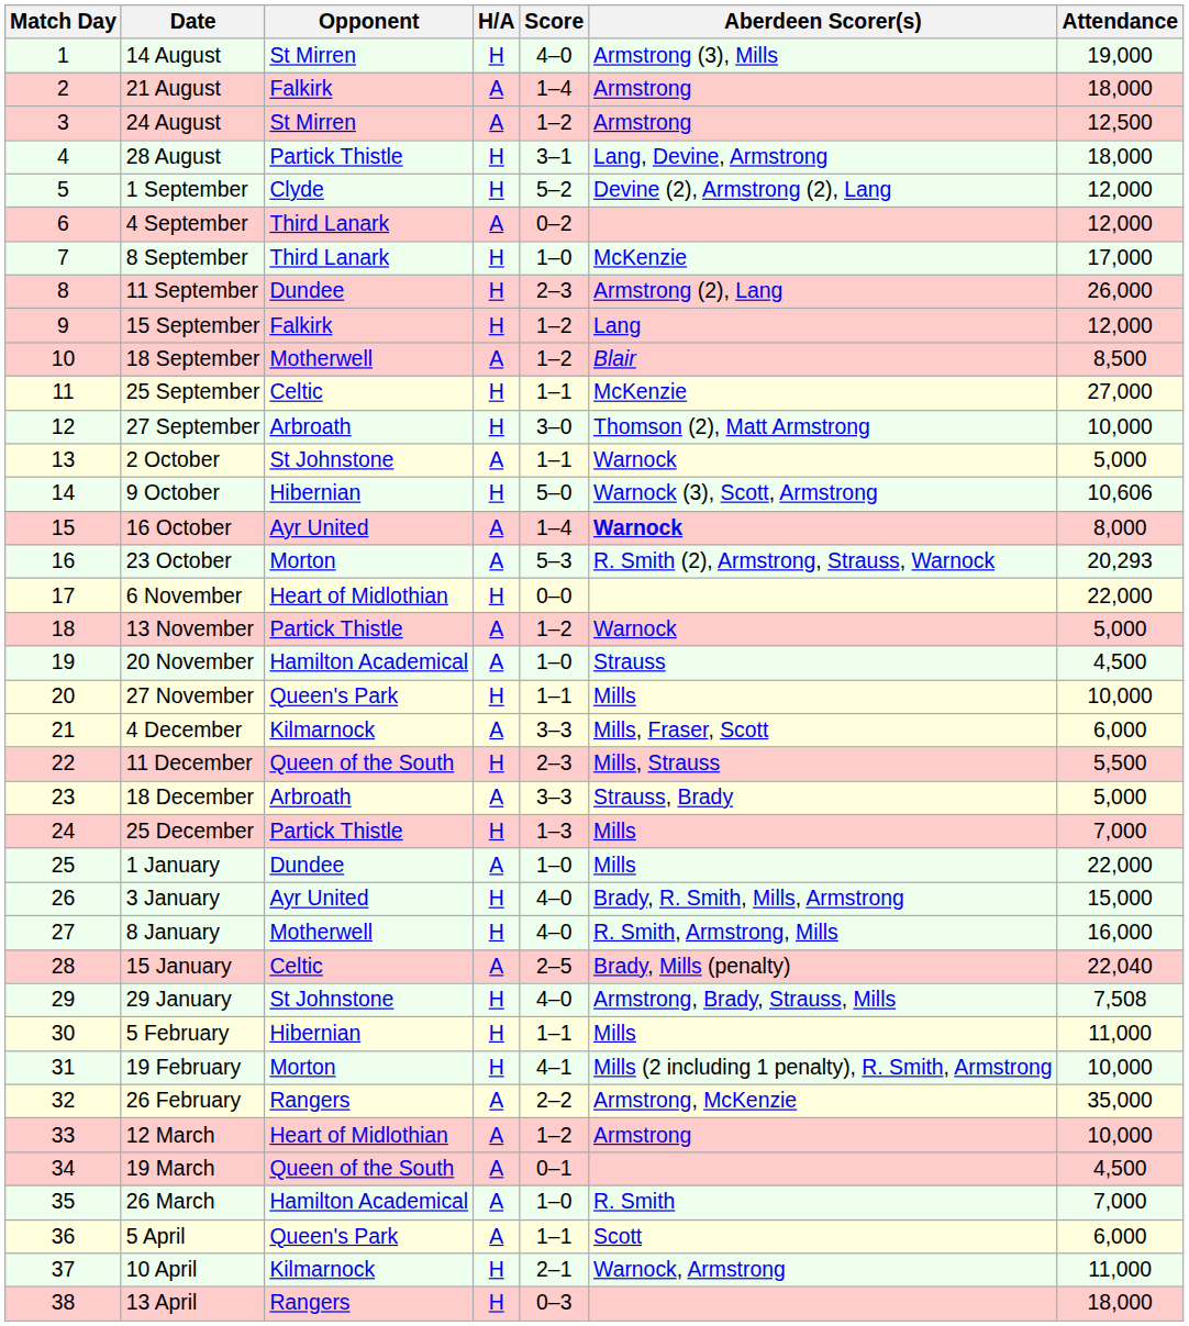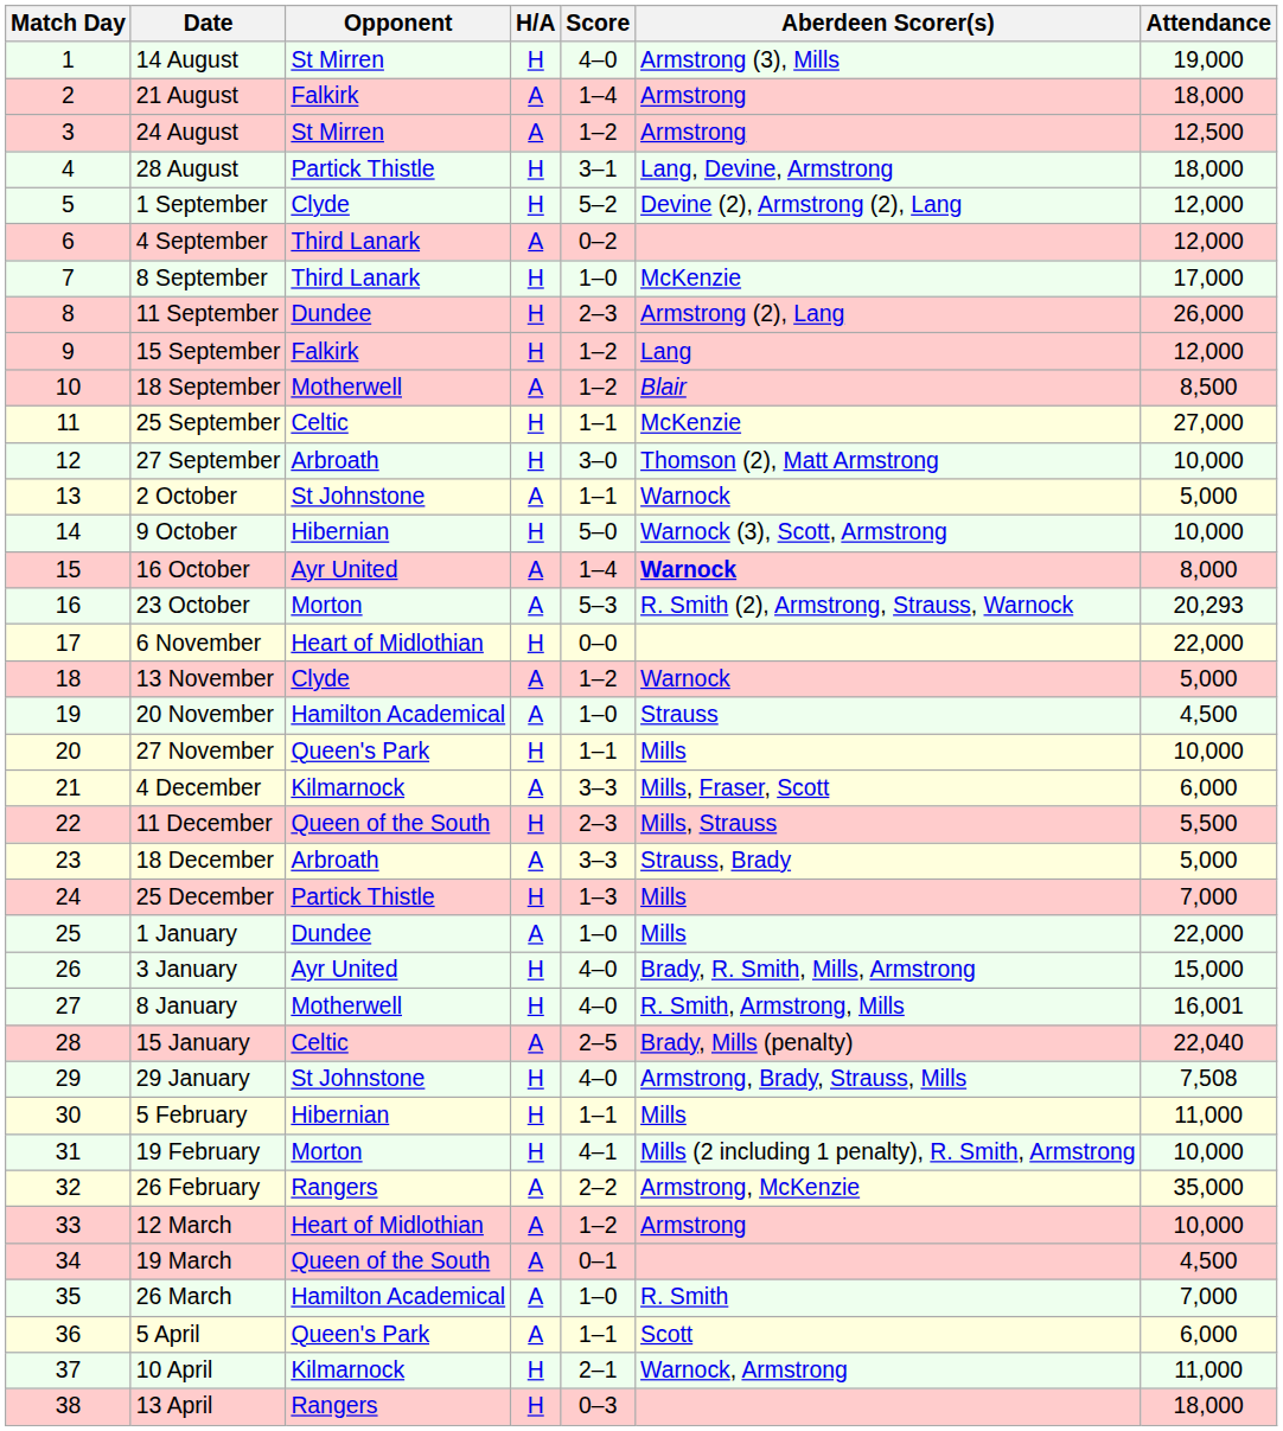9 October | Attendance: 10,606 -> 10,000
13 November | Opponent: Partick Thistle -> Clyde
8 January | Attendance: 16,000 -> 16,001
